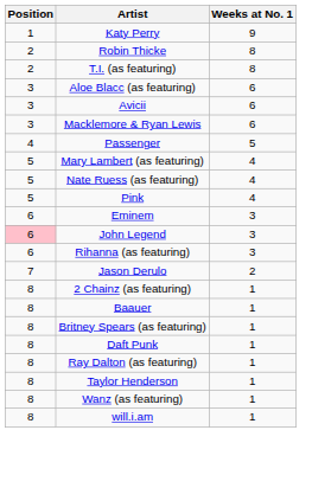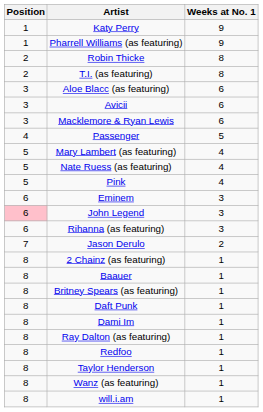+ row: 1 | Pharrell Williams (as featuring) | 9
+ row: 8 | Dami Im | 1
+ row: 8 | Redfoo | 1
